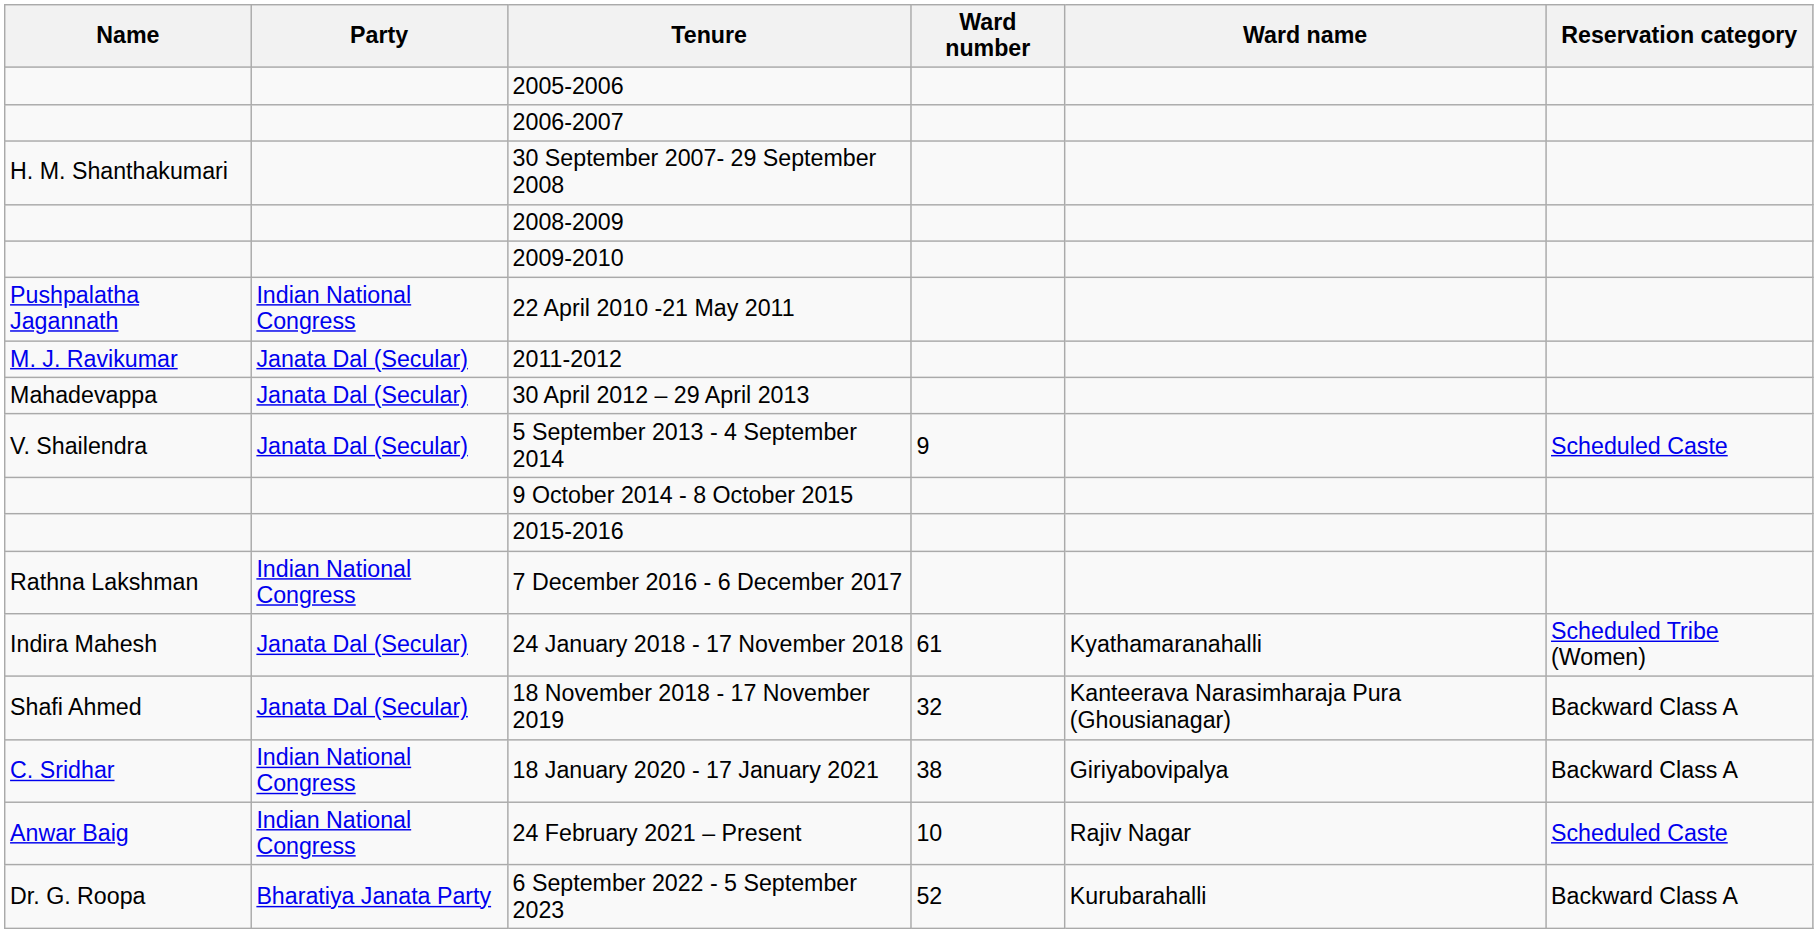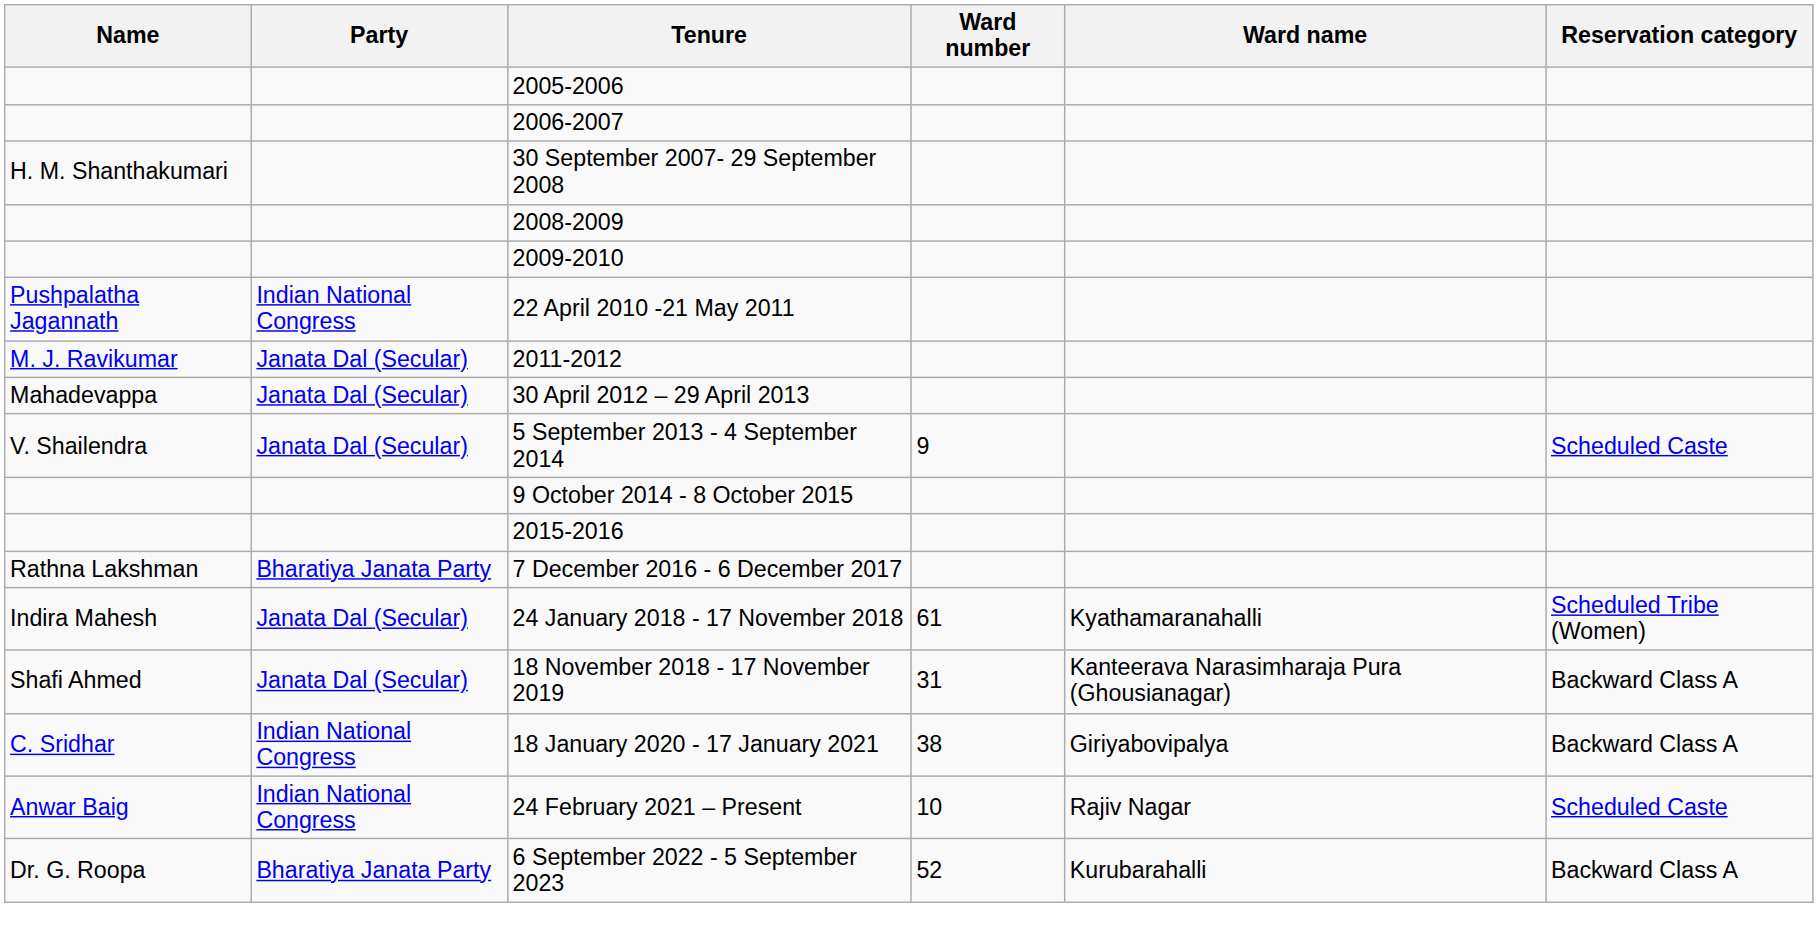7 December 2016 - 6 December 2017 | Party: Indian National Congress -> Bharatiya Janata Party
18 November 2018 - 17 November 2019 | Ward number: 32 -> 31
